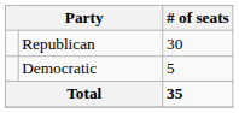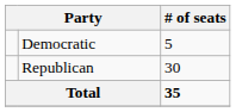rows swapped: Republican <-> Democratic
